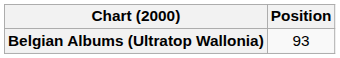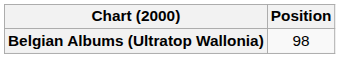Belgian Albums (Ultratop Wallonia) | Position: 93 -> 98
